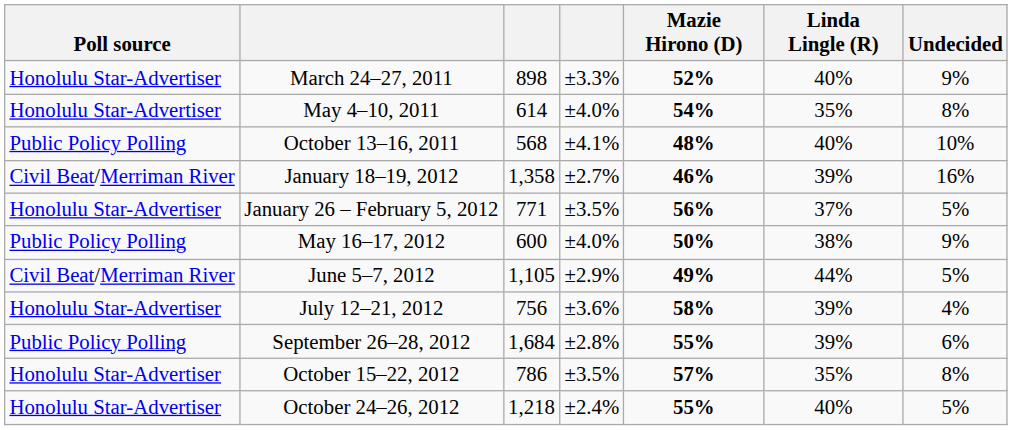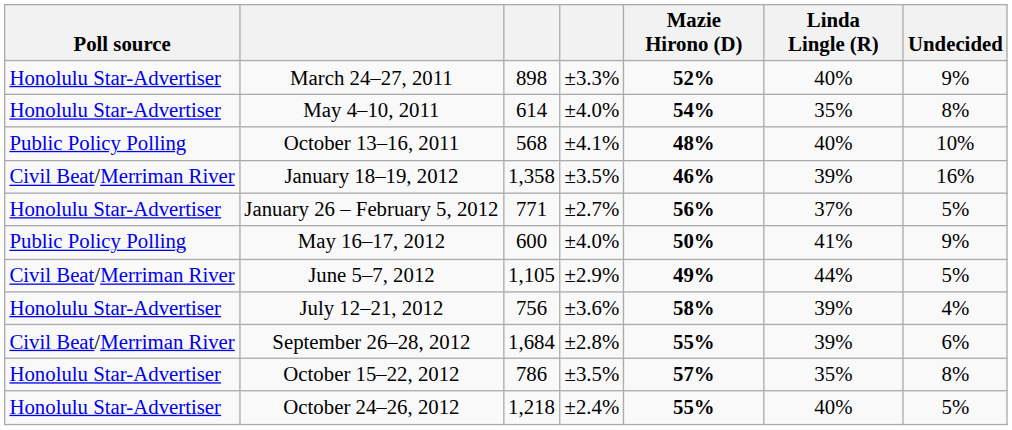January 18–19, 2012 | column 4: ±2.7% -> ±3.5%
January 26 – February 5, 2012 | column 4: ±3.5% -> ±2.7%
May 16–17, 2012 | Linda Lingle (R): 38% -> 41%
September 26–28, 2012 | Poll source: Public Policy Polling -> Civil Beat/Merriman River
